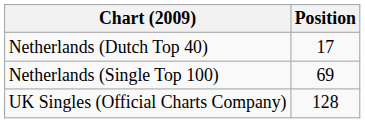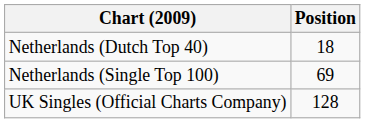Netherlands (Dutch Top 40) | Position: 17 -> 18
